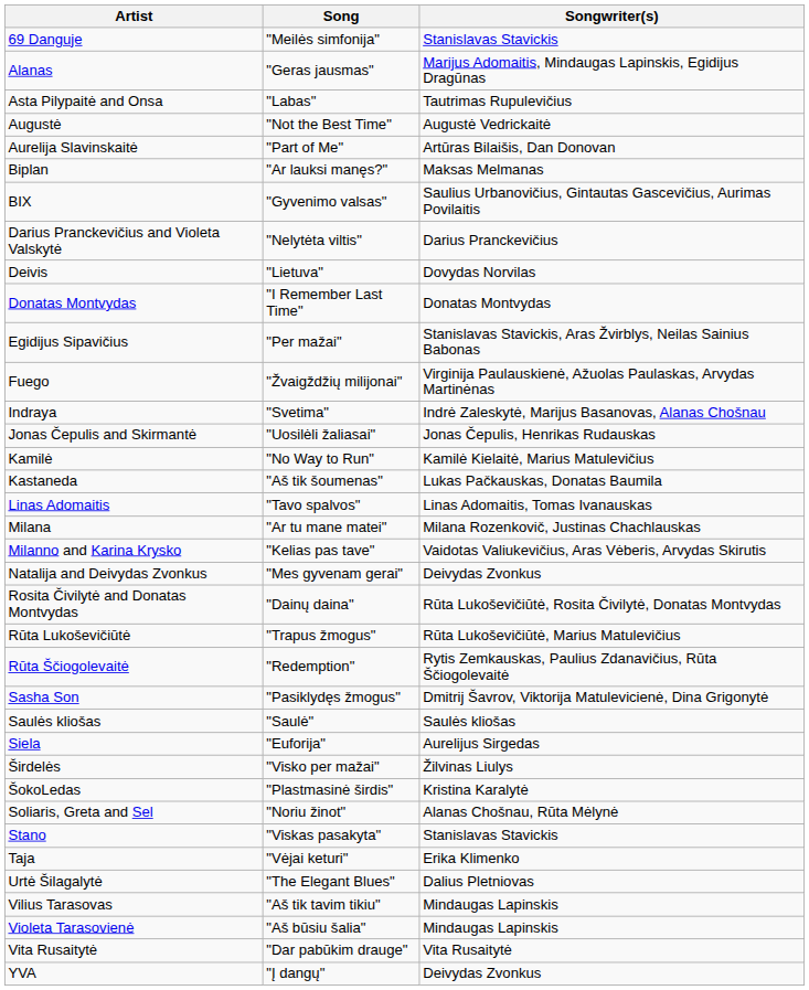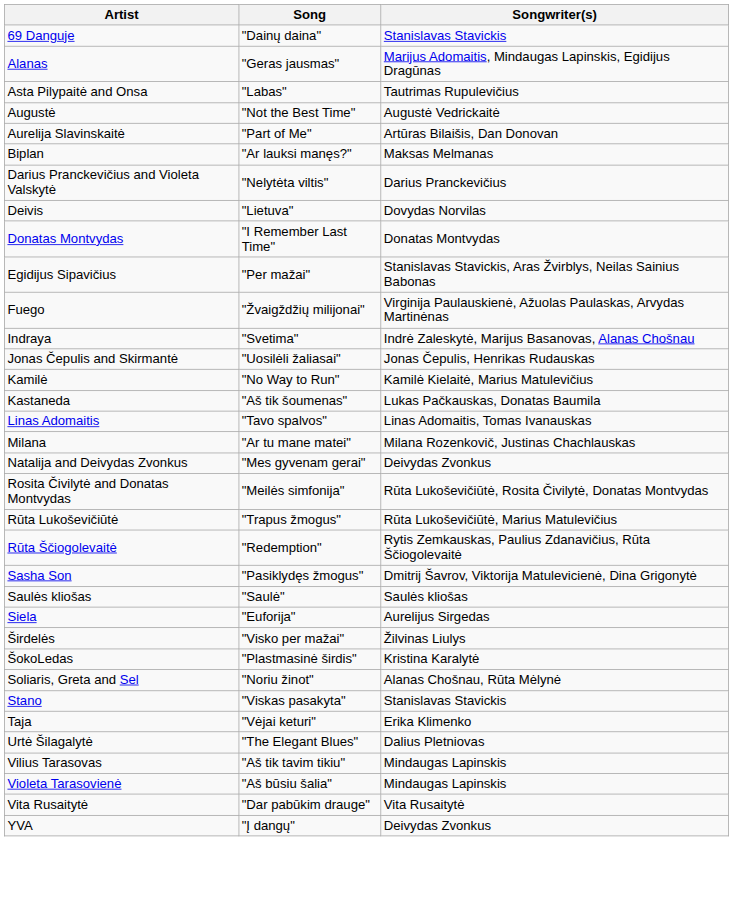69 Danguje | Song: "Meilės simfonija" -> "Dainų daina"
- row: BIX | "Gyvenimo valsas" | Saulius Urbanovičius, Gintautas Gascevičius, Aurimas Povilaitis
- row: Milanno and Karina Krysko | "Kelias pas tave" | Vaidotas Valiukevičius, Aras Vėberis, Arvydas Skirutis
Rosita Čivilytė and Donatas Montvydas | Song: "Dainų daina" -> "Meilės simfonija"
